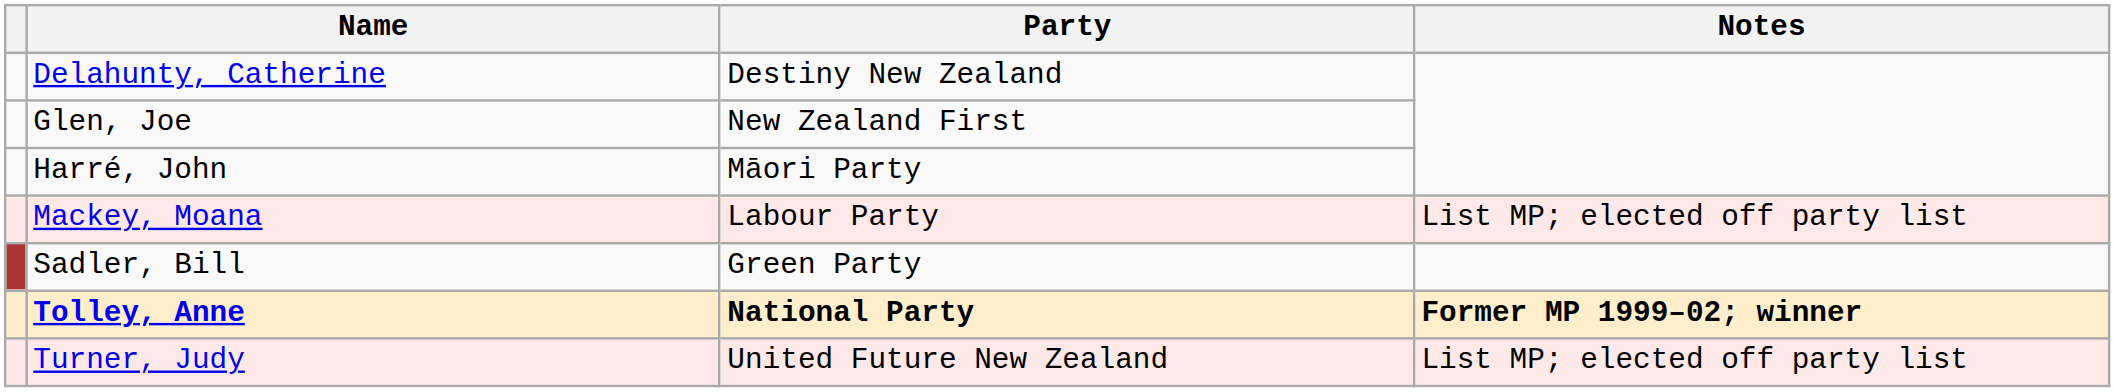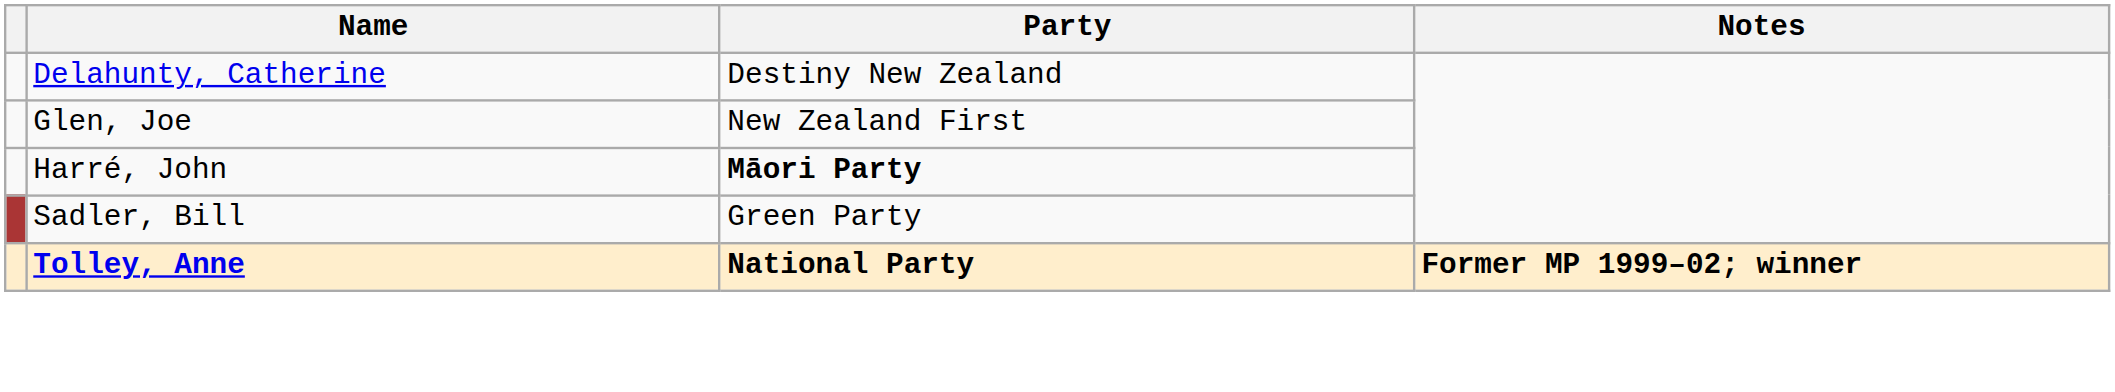Harré, John | Party: normal -> bold
- row: Mackey, Moana | Labour Party | List MP; elected off party list
- row: Turner, Judy | United Future New Zealand | List MP; elected off party list
